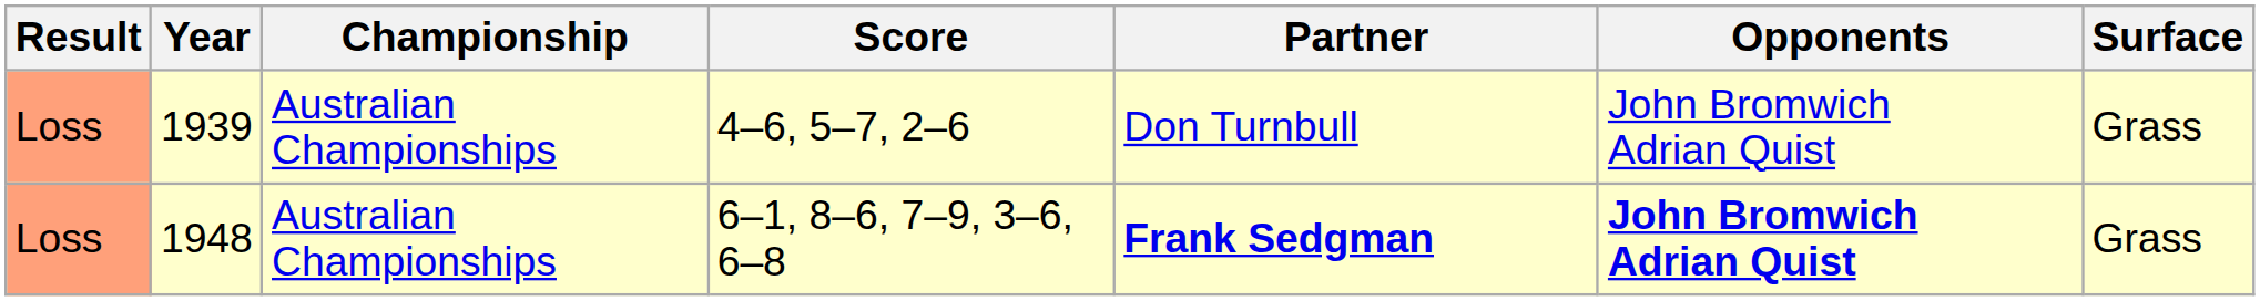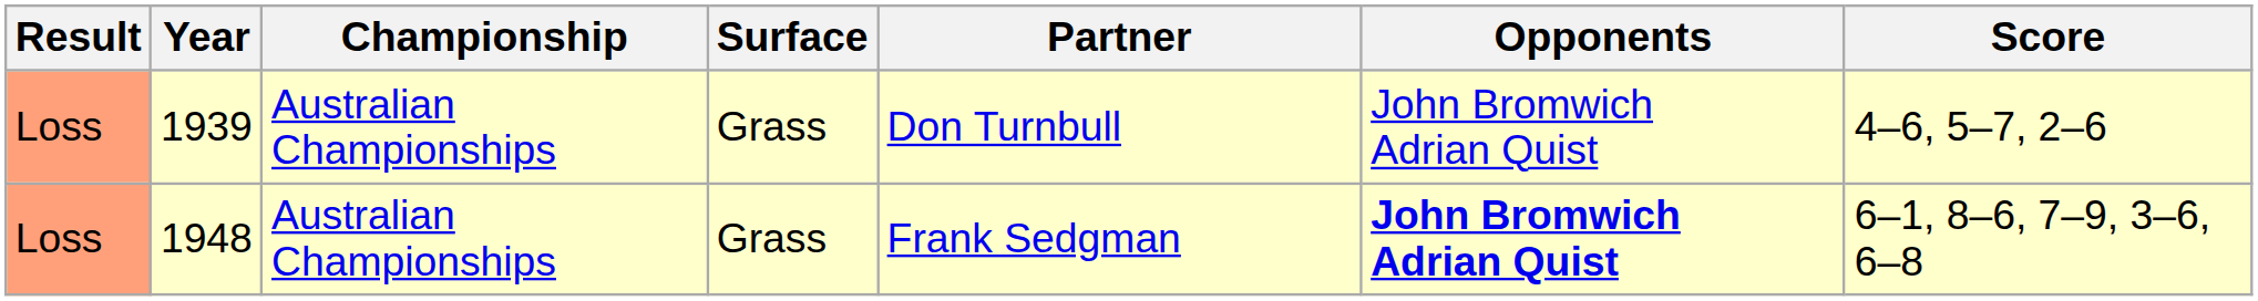columns swapped: Surface <-> Score
1948 | Partner: bold -> normal
